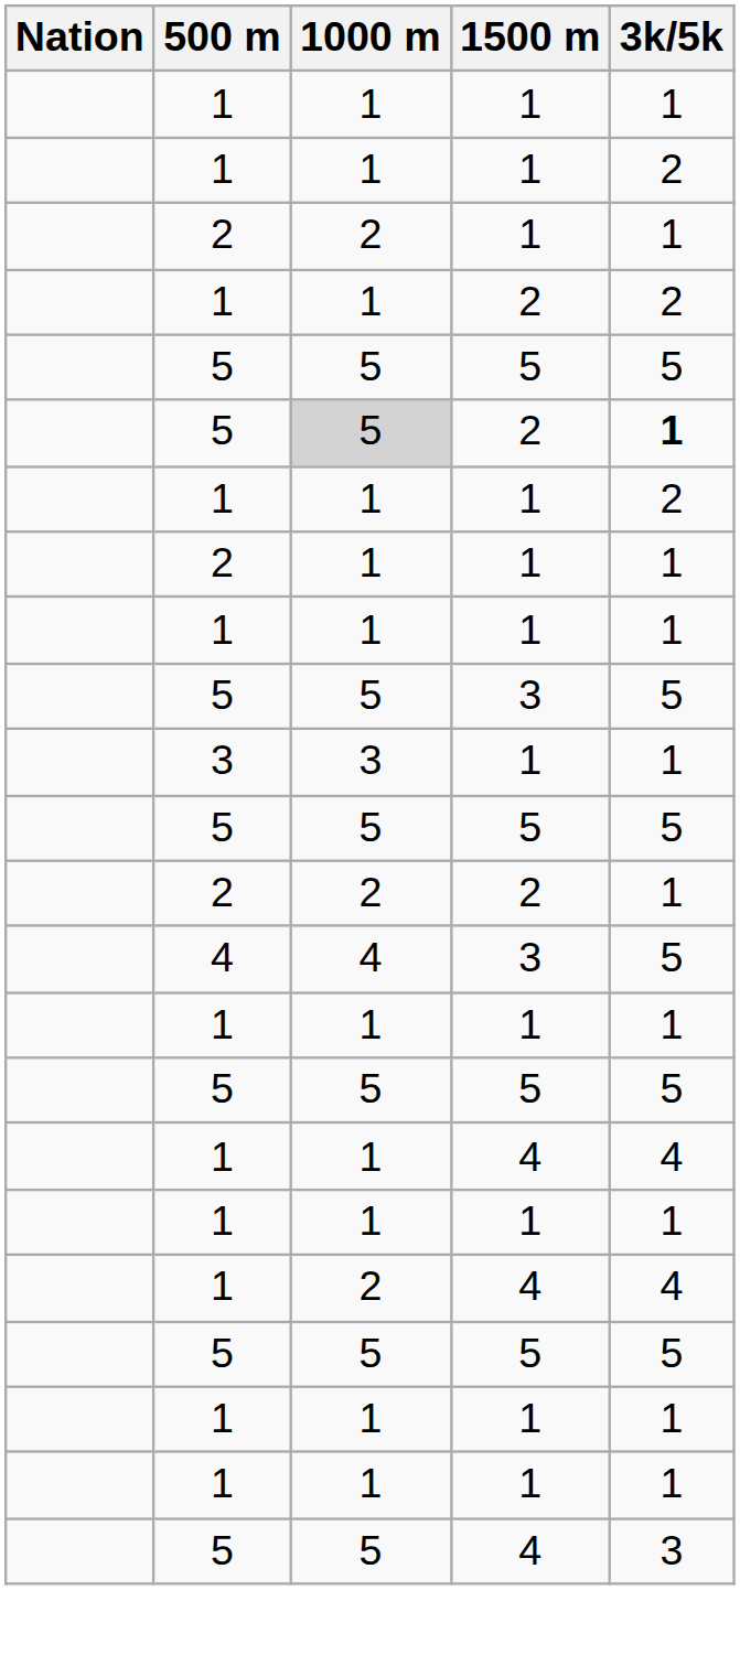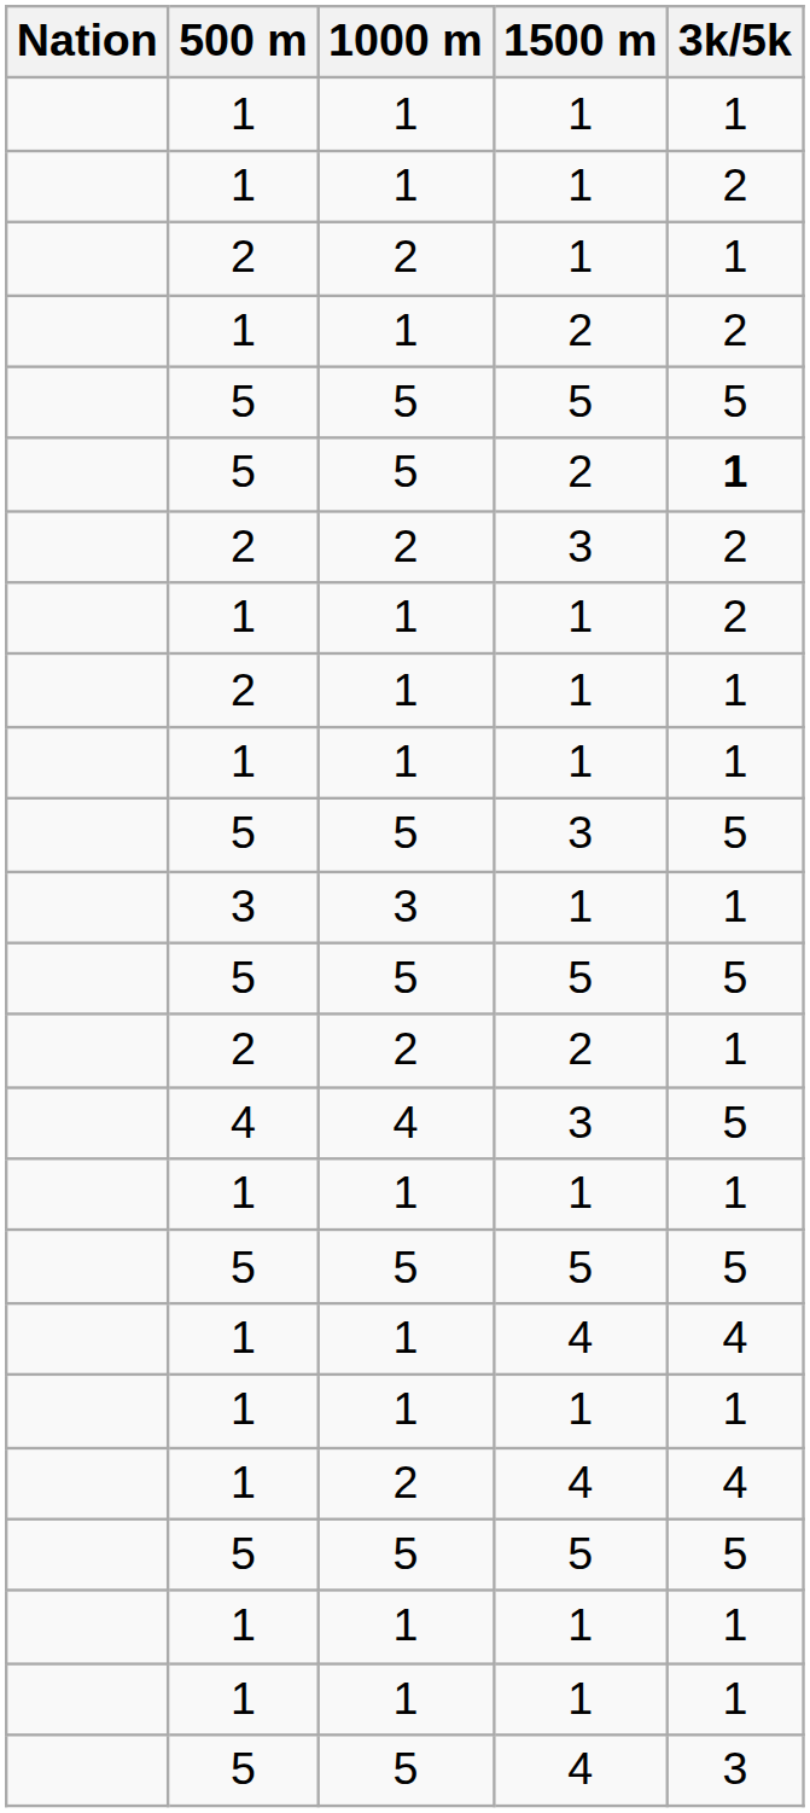5 / 2 | 1000 m: lightgrey background -> no background
+ row: 2 | 2 | 3 | 2
